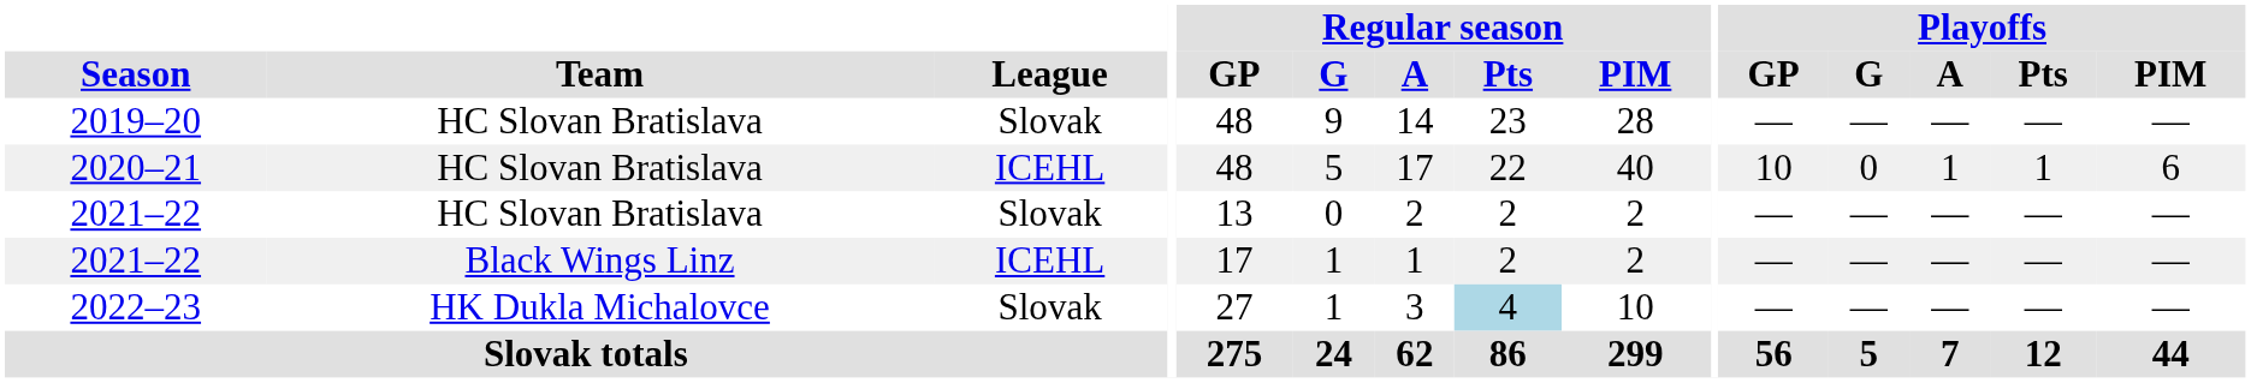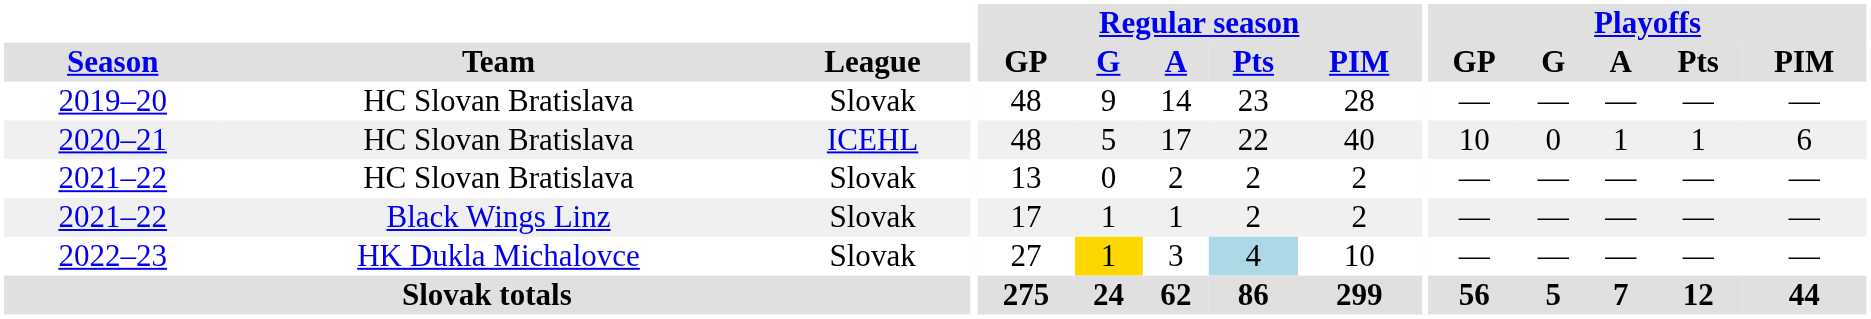2021–22 / Black Wings Linz | League: ICEHL -> Slovak
2022–23 | Regular season / G: no background -> gold background
